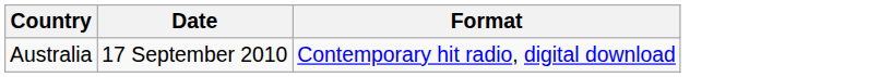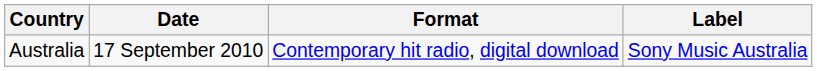+ column: Label | Sony Music Australia
